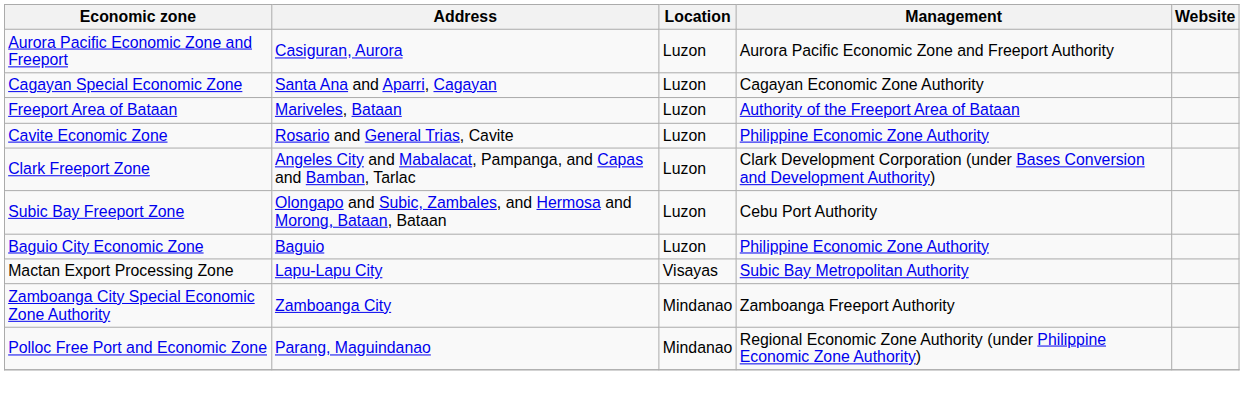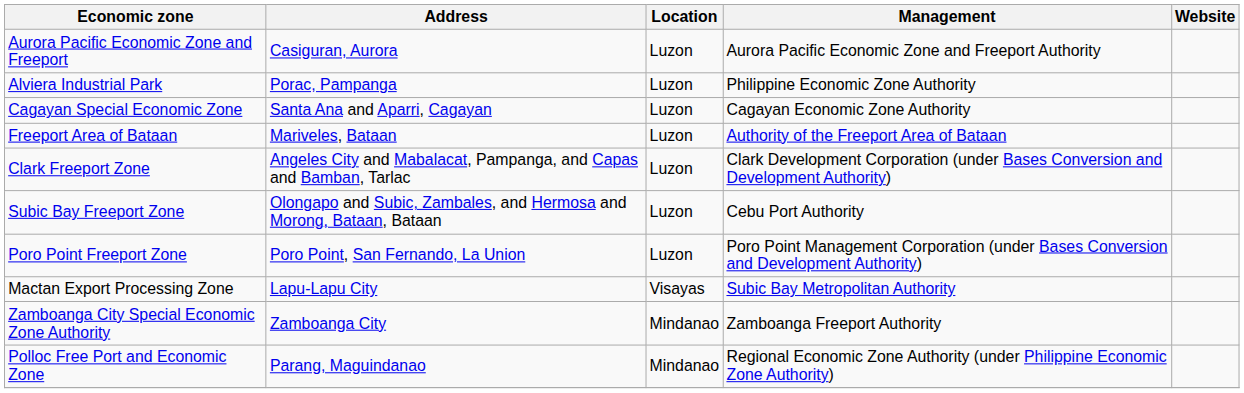+ row: Alviera Industrial Park | Porac, Pampanga | Luzon | Philippine Economic Zone Authority
- row: Cavite Economic Zone | Rosario and General Trias, Cavite | Luzon | Philippine Economic Zone Authority
+ row: Poro Point Freeport Zone | Poro Point, San Fernando, La Union | Luzon | Poro Point Management Corporation (under Bases Conversion and Development Authority)
- row: Baguio City Economic Zone | Baguio | Luzon | Philippine Economic Zone Authority
